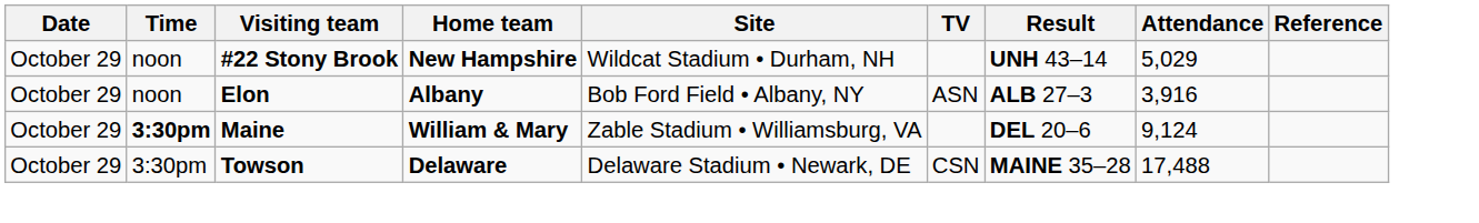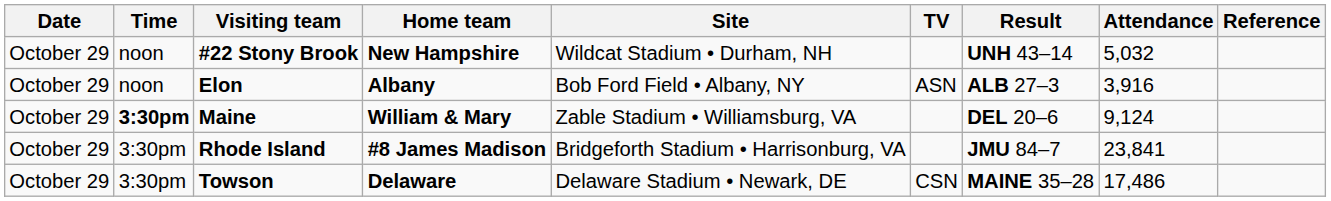#22 Stony Brook | Attendance: 5,029 -> 5,032
+ row: October 29 | 3:30pm | Rhode Island | #8 James Madison | Bridgeforth Stadium • Harrisonburg, VA | JMU 84–7 | 23,841
Towson | Attendance: 17,488 -> 17,486
